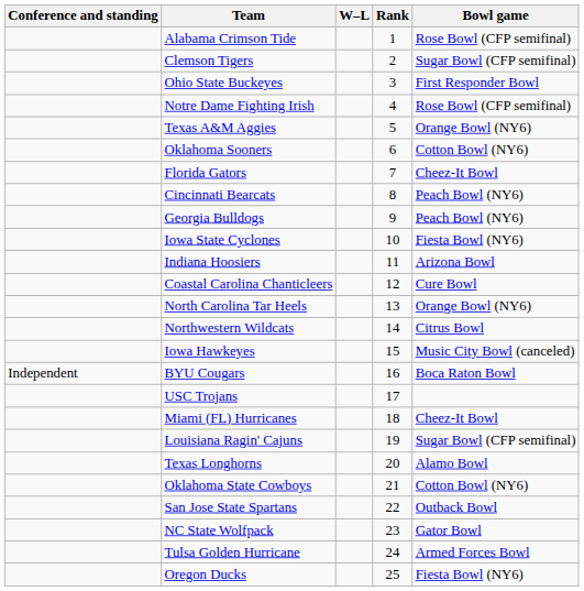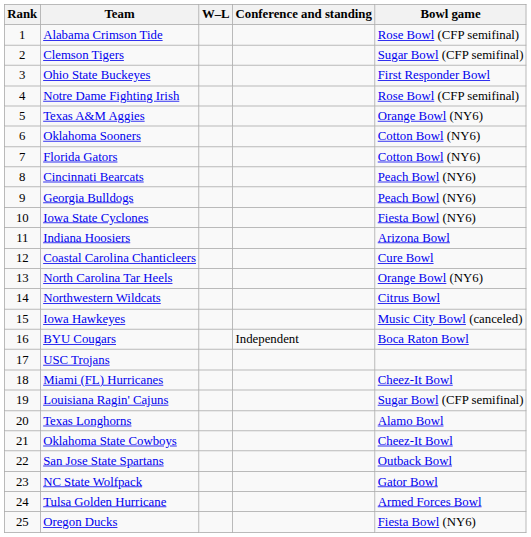columns swapped: Rank <-> Conference and standing
Florida Gators | Bowl game: Cheez-It Bowl -> Cotton Bowl (NY6)
Oklahoma State Cowboys | Bowl game: Cotton Bowl (NY6) -> Cheez-It Bowl
